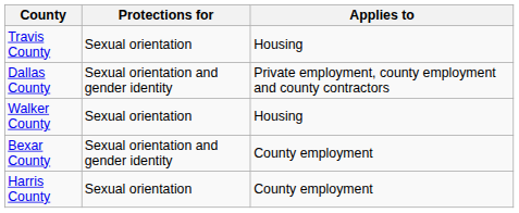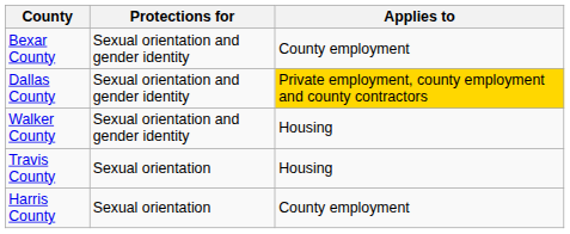rows swapped: Bexar County <-> Travis County
Dallas County | Applies to: no background -> gold background
Walker County | Protections for: Sexual orientation -> Sexual orientation and gender identity
